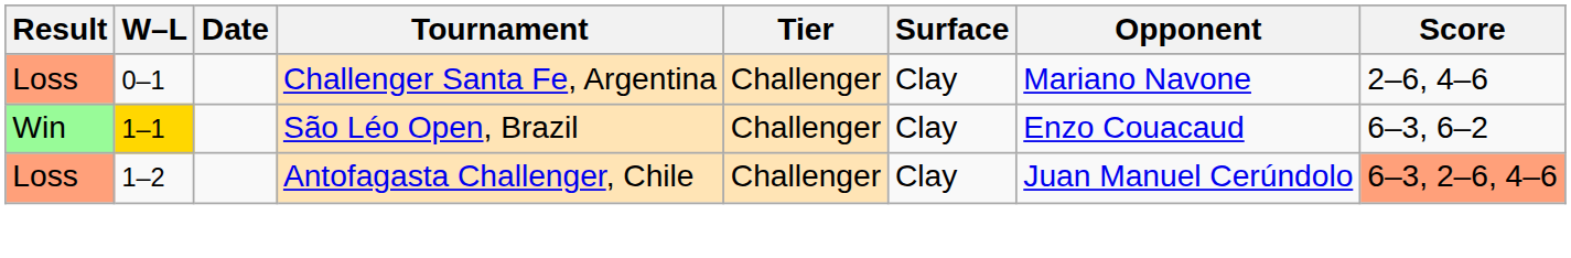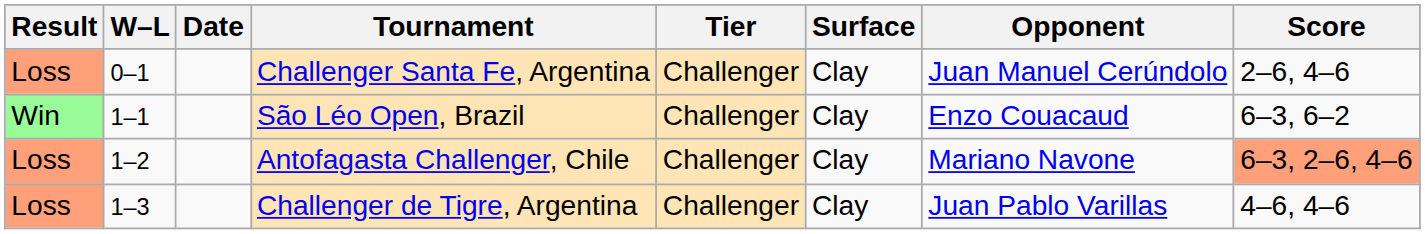Challenger Santa Fe, Argentina | Opponent: Mariano Navone -> Juan Manuel Cerúndolo
São Léo Open, Brazil | W–L: gold background -> no background
Antofagasta Challenger, Chile | Opponent: Juan Manuel Cerúndolo -> Mariano Navone
+ row: Loss | 1–3 | Challenger de Tigre, Argentina | Challenger | Clay | Juan Pablo Varillas | 4–6, 4–6
